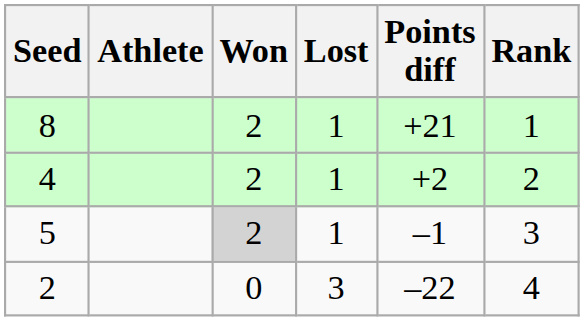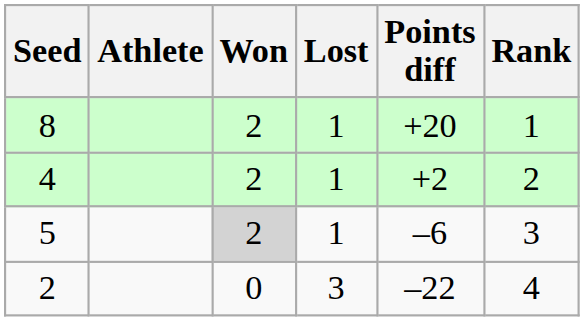8 | Points diff: +21 -> +20
5 | Points diff: –1 -> –6
